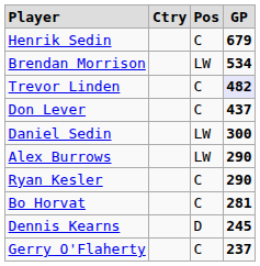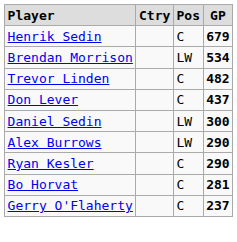Trevor Linden | column 4: lavender background -> no background
- row: Dennis Kearns | D | 245
